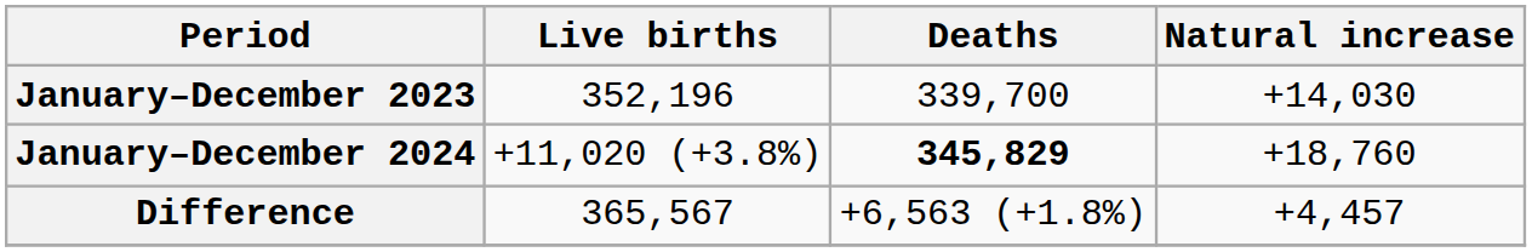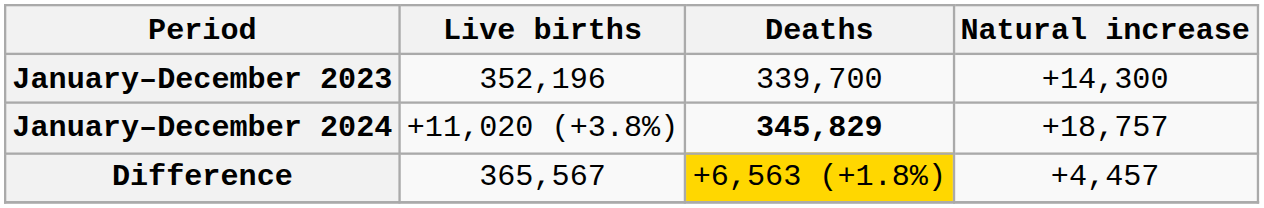January–December 2023 | Natural increase: +14,030 -> +14,300
January–December 2024 | Natural increase: +18,760 -> +18,757
Difference | Deaths: no background -> gold background
